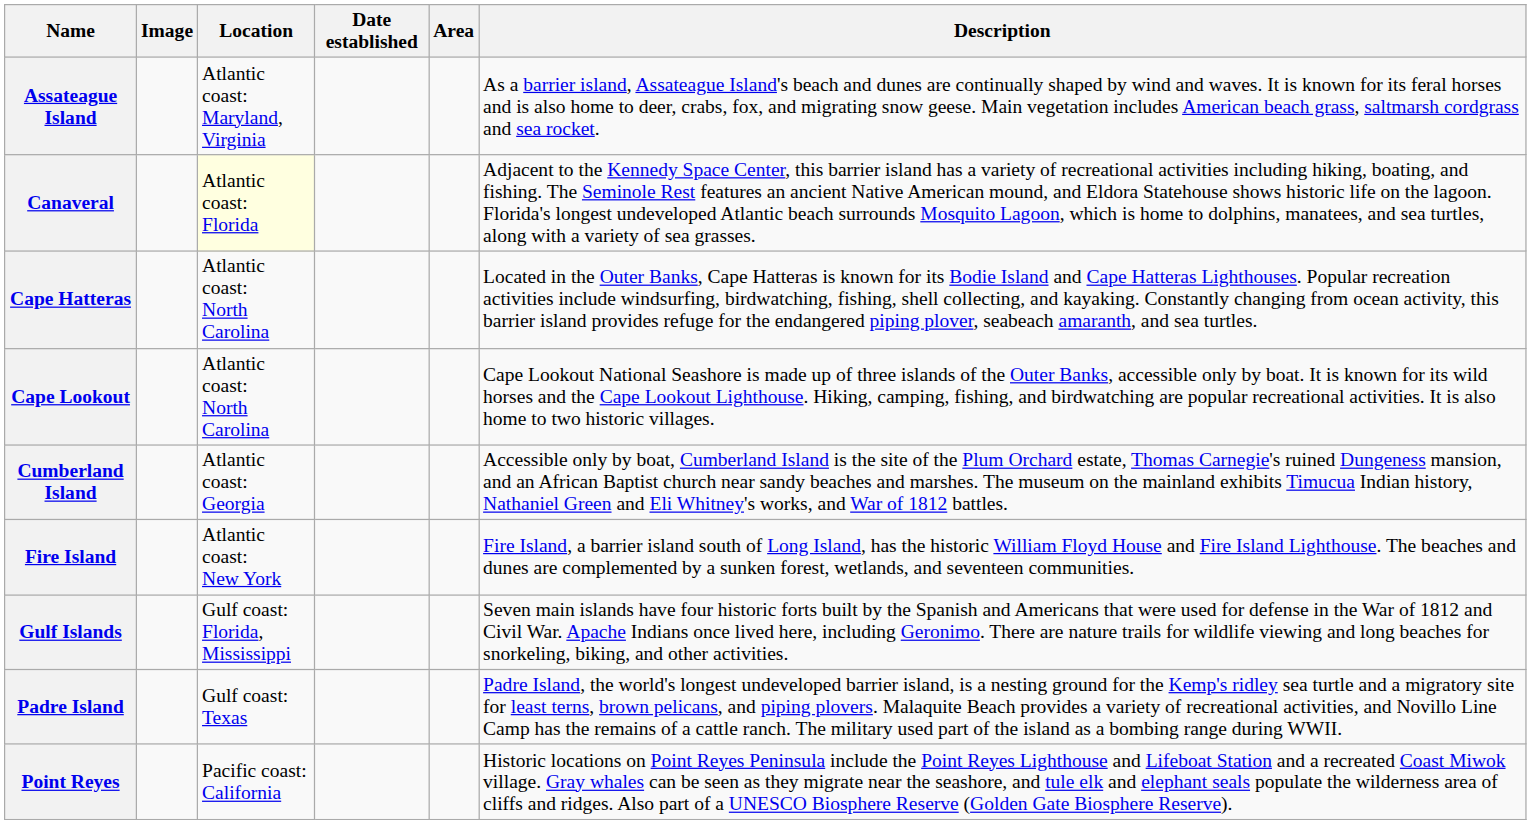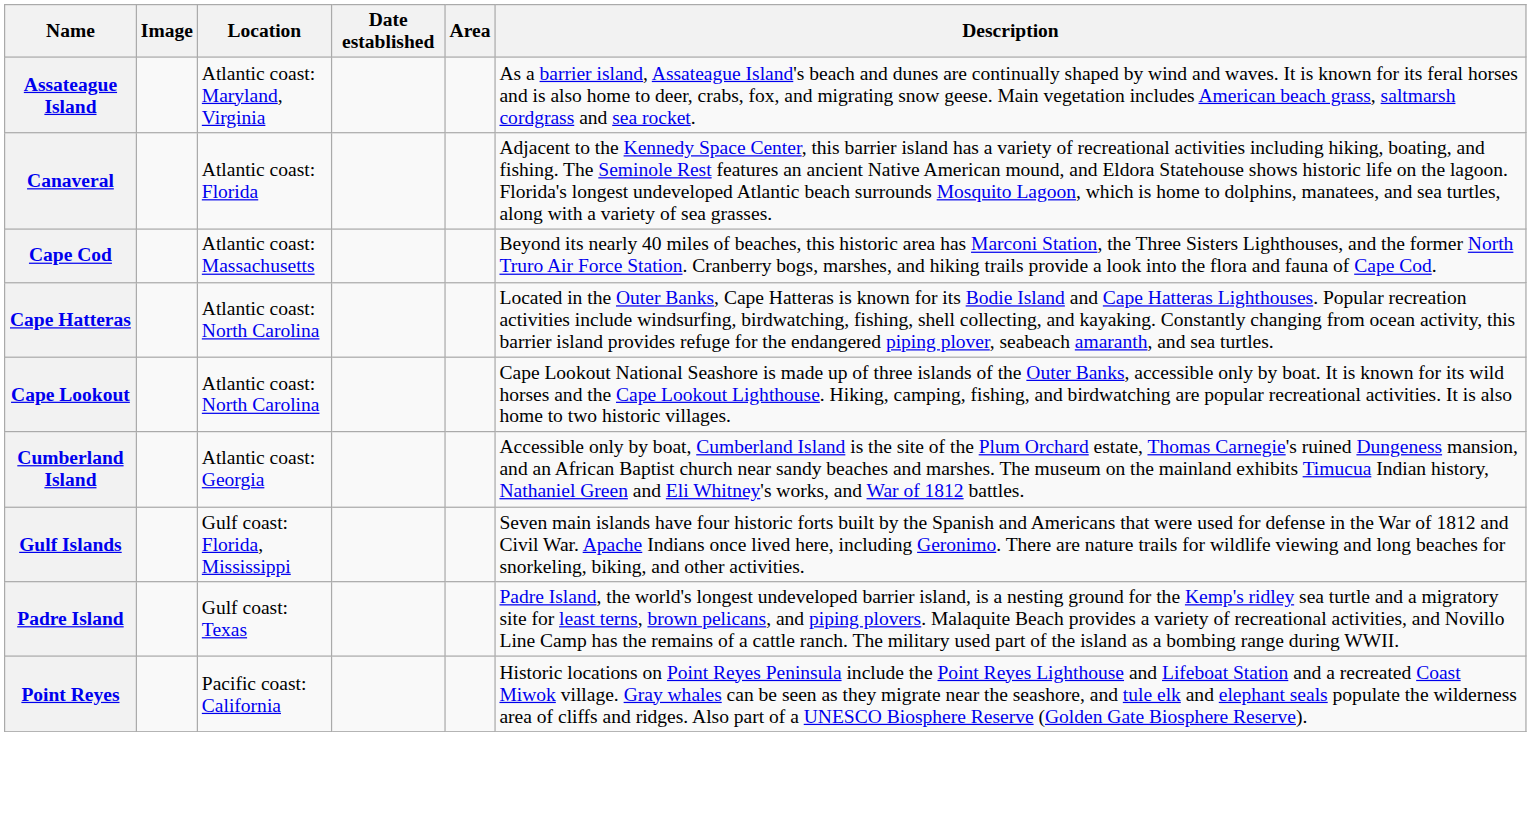Canaveral | Location: lightyellow background -> no background
+ row: Cape Cod | Atlantic coast: Massachusetts | Beyond its nearly 40 miles of beaches, this historic area has Marconi Station, the Three Sisters Lighthouses, and the former North Truro Air Force Station. Cranberry bogs, marshes, and hiking trails provide a look into the flora and fauna of Cape Cod.
- row: Fire Island | Atlantic coast: New York | Fire Island, a barrier island south of Long Island, has the historic William Floyd House and Fire Island Lighthouse. The beaches and dunes are complemented by a sunken forest, wetlands, and seventeen communities.
